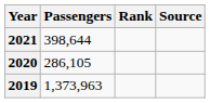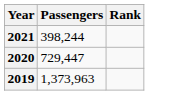- column: Source
2021 | Passengers: 398,644 -> 398,244
2020 | Passengers: 286,105 -> 729,447
